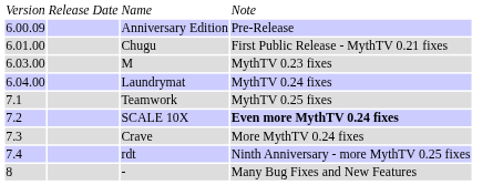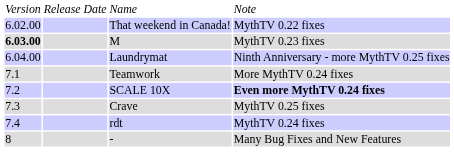- row: 6.00.09 | Anniversary Edition | Pre-Release
- row: 6.01.00 | Chugu | First Public Release - MythTV 0.21 fixes
+ row: 6.02.00 | That weekend in Canada! | MythTV 0.22 fixes
M | column 1: normal -> bold
Laundrymat | column 4: MythTV 0.24 fixes -> Ninth Anniversary - more MythTV 0.25 fixes
Teamwork | column 4: MythTV 0.25 fixes -> More MythTV 0.24 fixes
Crave | column 4: More MythTV 0.24 fixes -> MythTV 0.25 fixes
rdt | column 4: Ninth Anniversary - more MythTV 0.25 fixes -> MythTV 0.24 fixes
